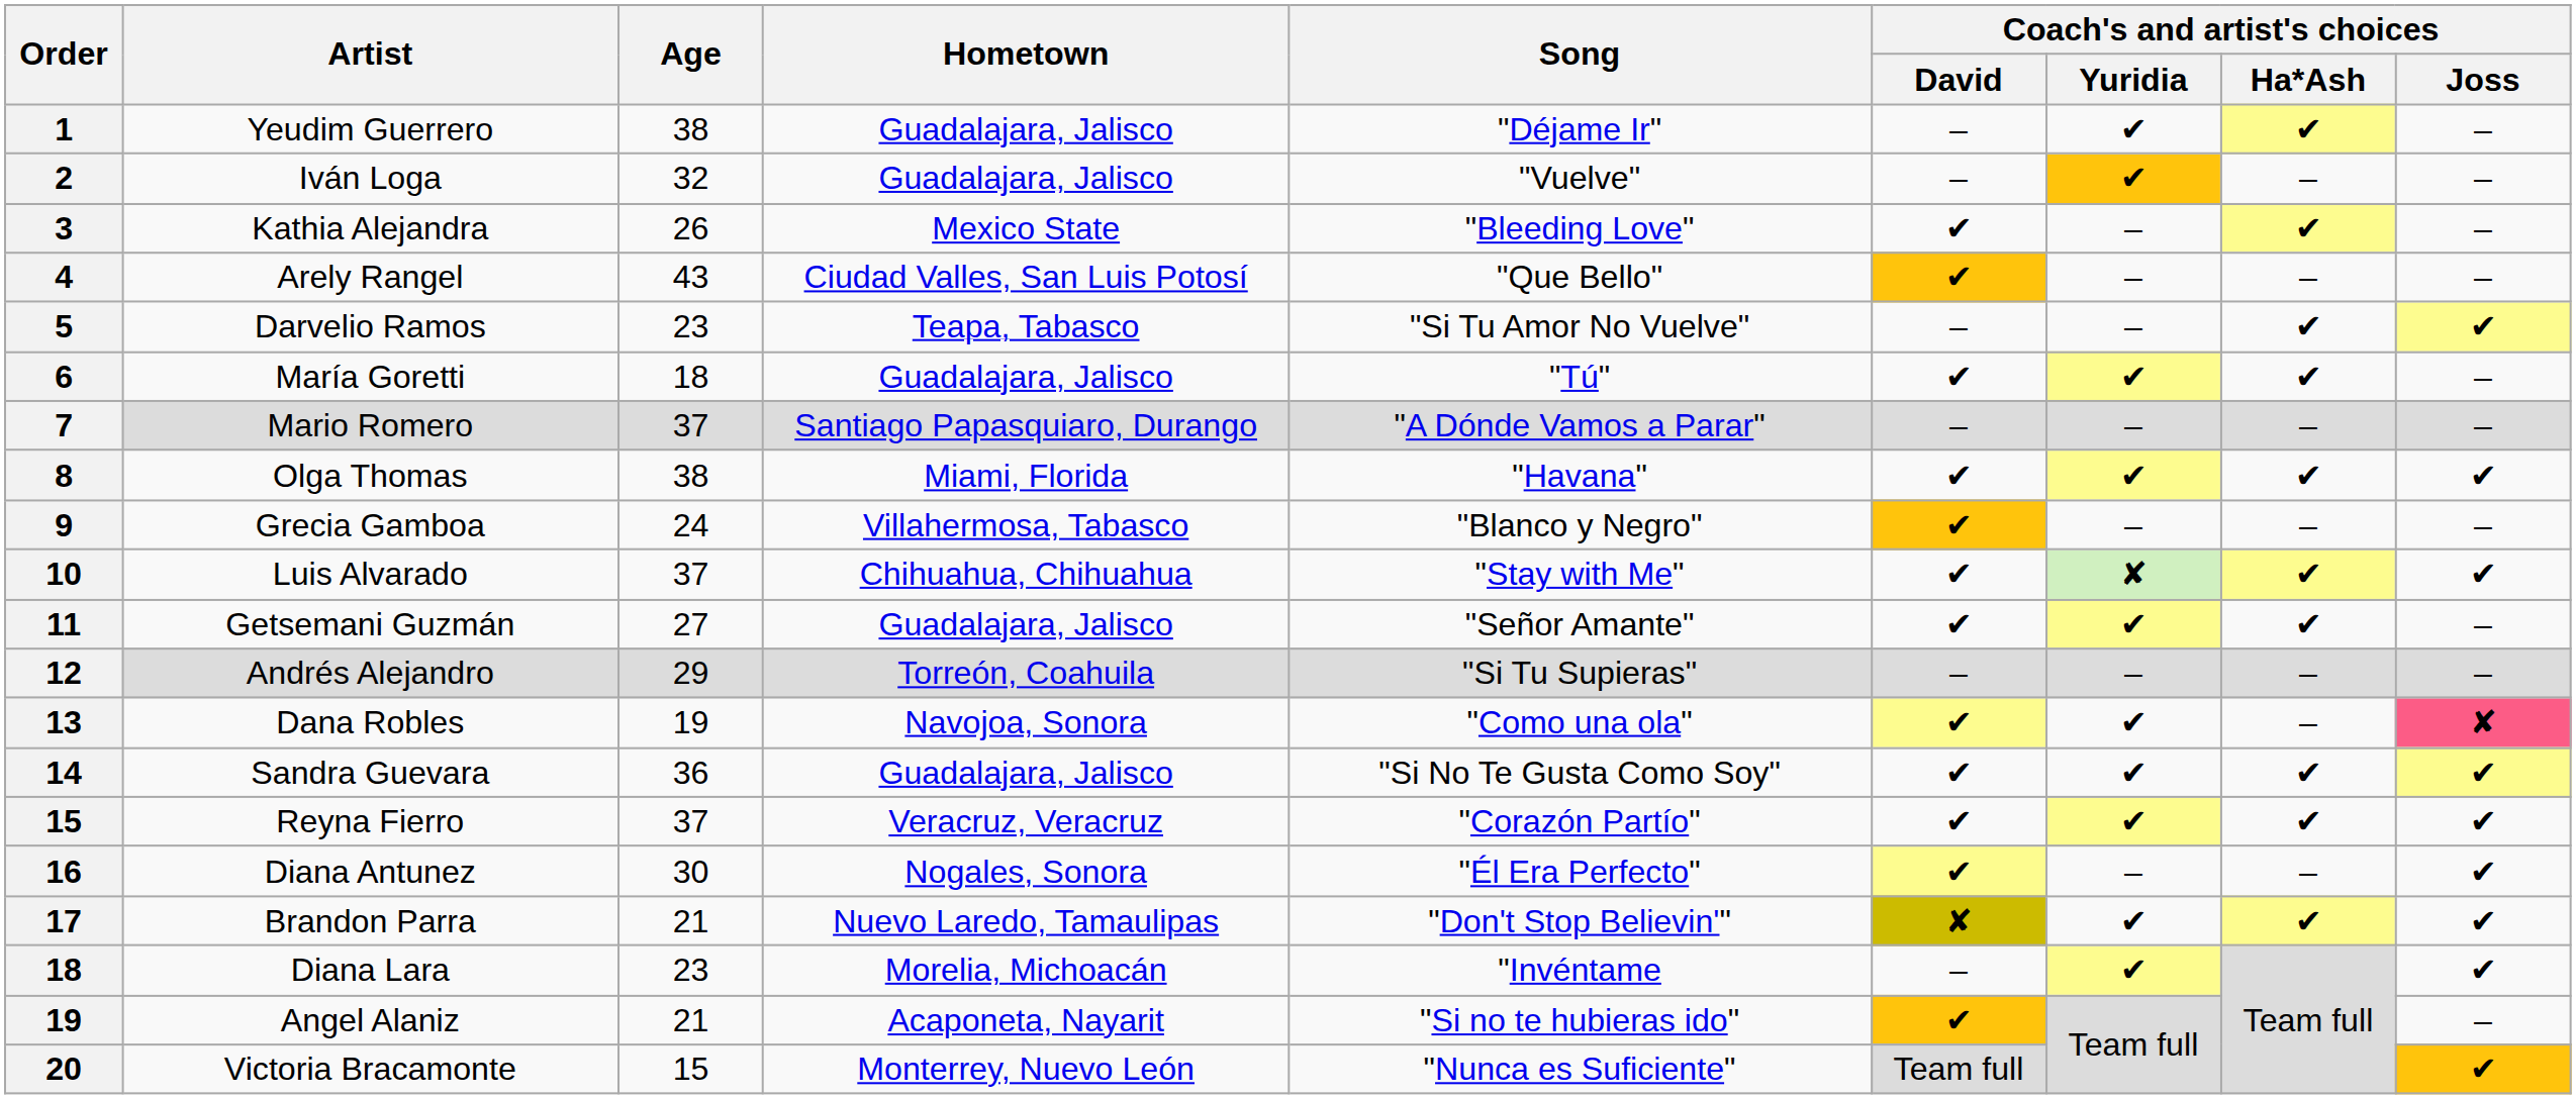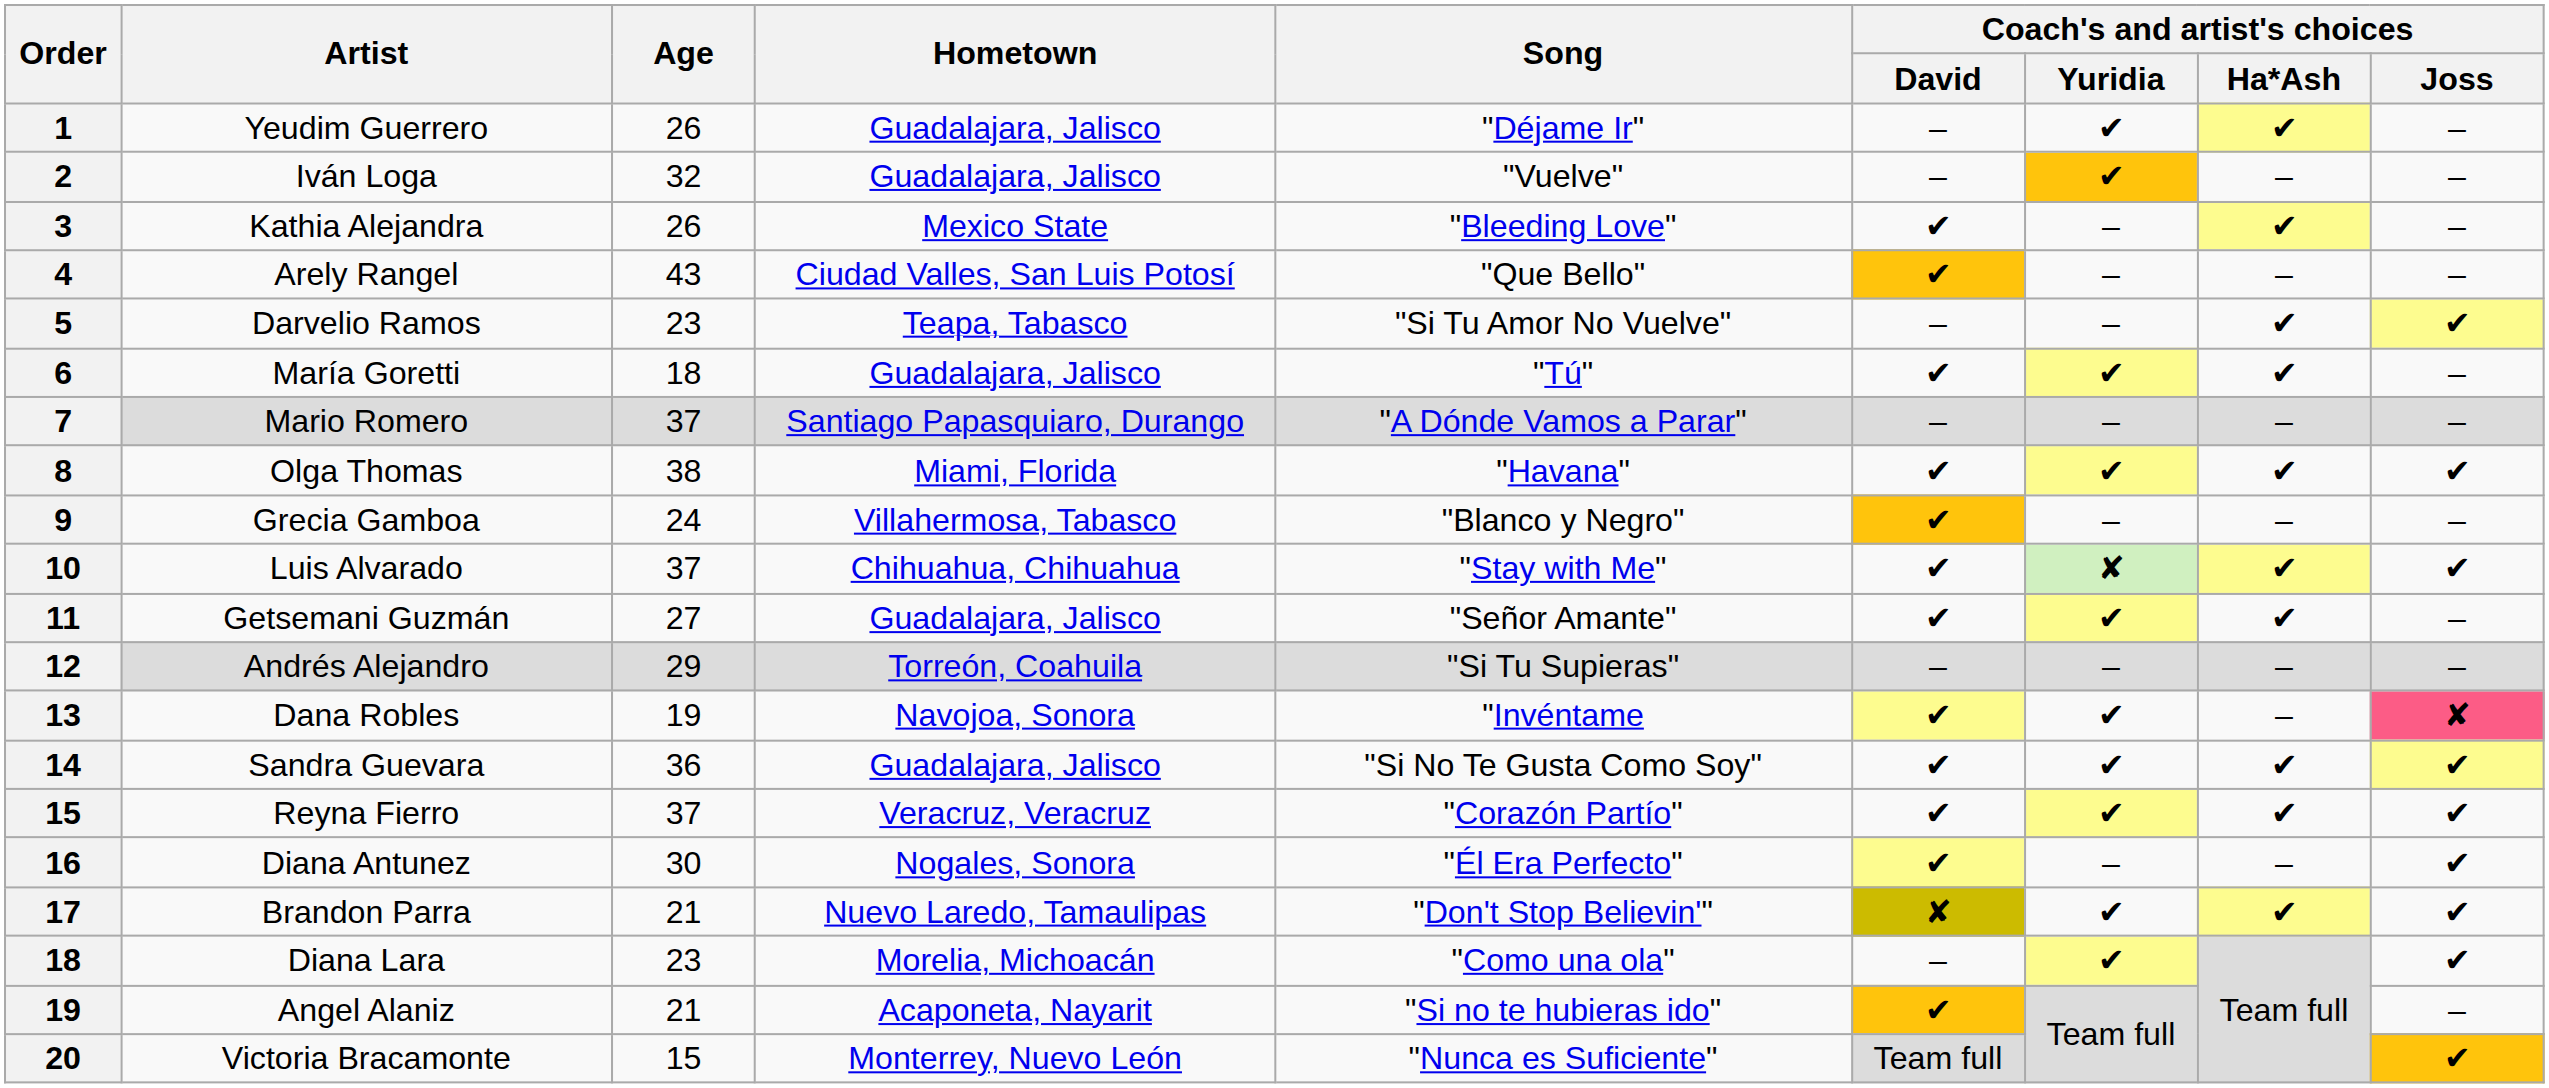Yeudim Guerrero | Age: 38 -> 26
Dana Robles | Song: "Como una ola" -> "Invéntame
Diana Lara | Song: "Invéntame -> "Como una ola"
